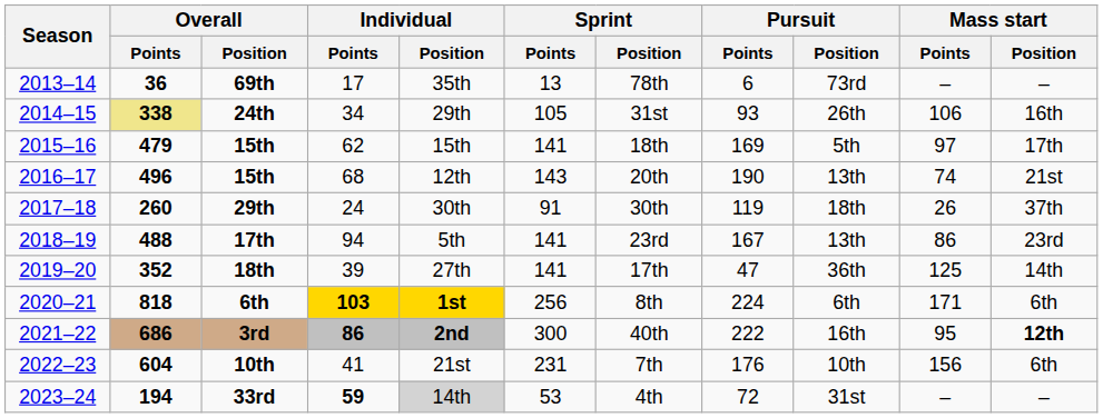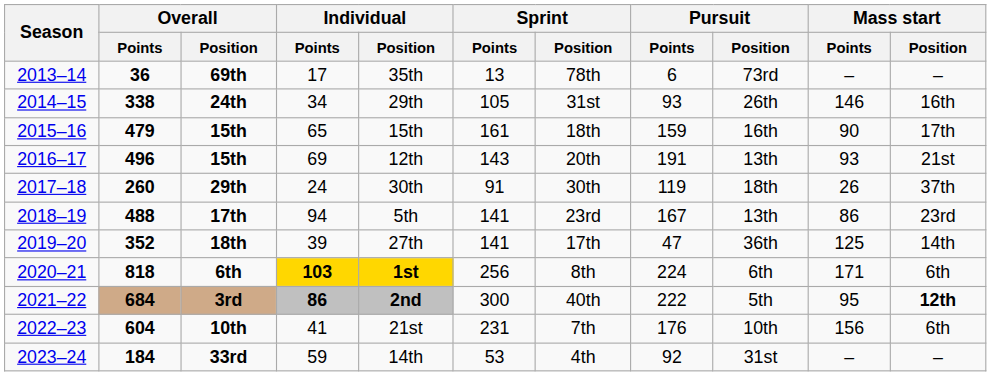24th | Overall / Points: khaki background -> no background
24th | Mass start / Points: 106 -> 146
2015–16 / 15th | Individual / Points: 62 -> 65
2015–16 / 15th | Sprint / Points: 141 -> 161
2015–16 / 15th | Pursuit / Points: 169 -> 159
2015–16 / 15th | Pursuit / Position: 5th -> 16th
2015–16 / 15th | Mass start / Points: 97 -> 90
2016–17 / 15th | Individual / Points: 68 -> 69
2016–17 / 15th | Pursuit / Points: 190 -> 191
2016–17 / 15th | Mass start / Points: 74 -> 93
3rd | Overall / Points: 686 -> 684
3rd | Pursuit / Position: 16th -> 5th
33rd | Overall / Points: 194 -> 184
33rd | Individual / Points: bold -> normal
33rd | Individual / Position: lightgrey background -> no background
33rd | Pursuit / Points: 72 -> 92
